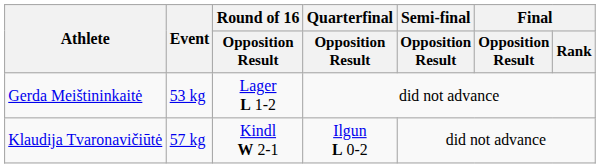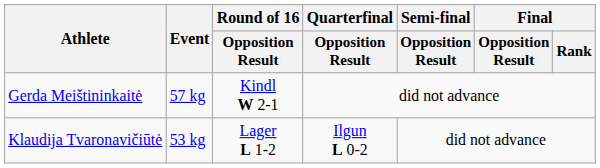Gerda Meištininkaitė | Event: 53 kg -> 57 kg
Gerda Meištininkaitė | Round of 16 / Opposition Result: Lager L 1-2 -> Kindl W 2-1
Klaudija Tvaronavičiūtė | Event: 57 kg -> 53 kg
Klaudija Tvaronavičiūtė | Round of 16 / Opposition Result: Kindl W 2-1 -> Lager L 1-2
